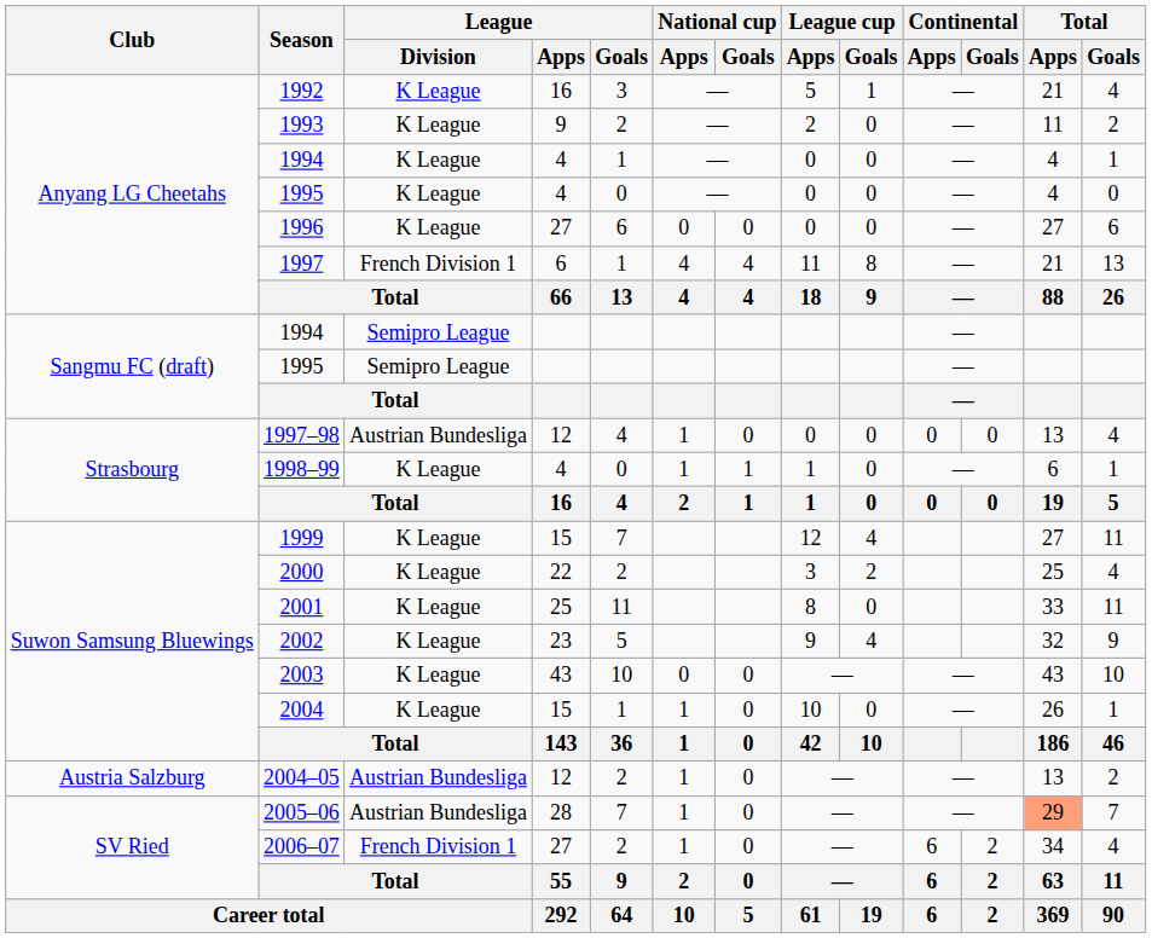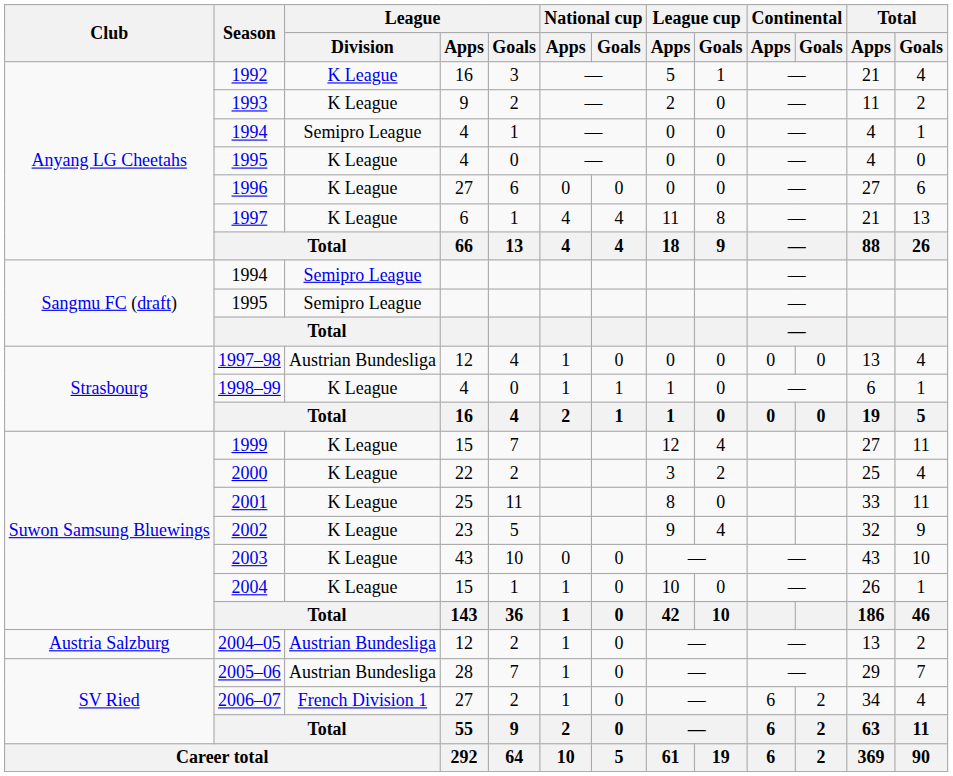1994 / 4 | League / Division: K League -> Semipro League
1997 | League / Division: French Division 1 -> K League
2005–06 | Total / Apps: lightsalmon background -> no background
